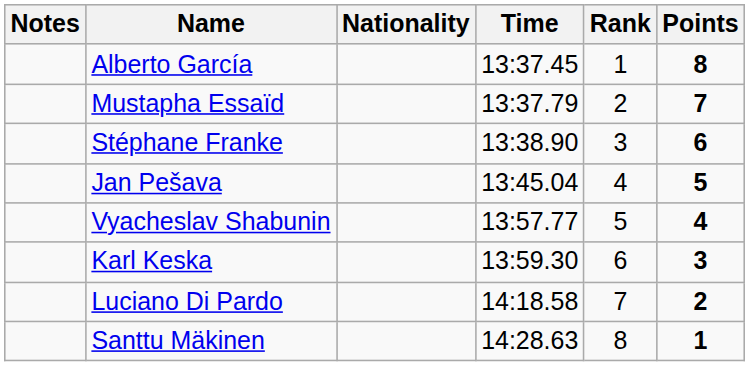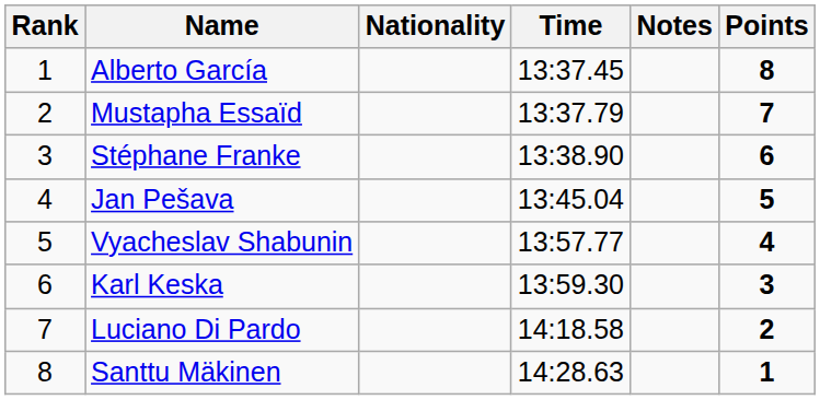columns swapped: Rank <-> Notes
